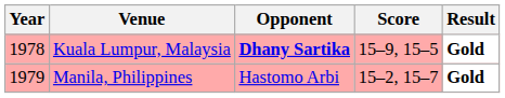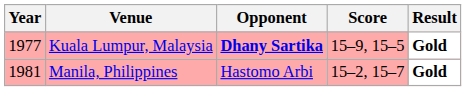Kuala Lumpur, Malaysia | Year: 1978 -> 1977
Manila, Philippines | Year: 1979 -> 1981
